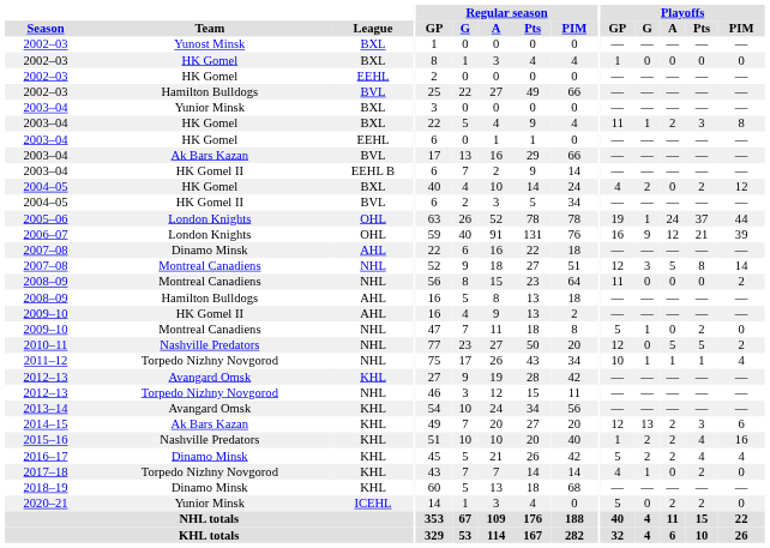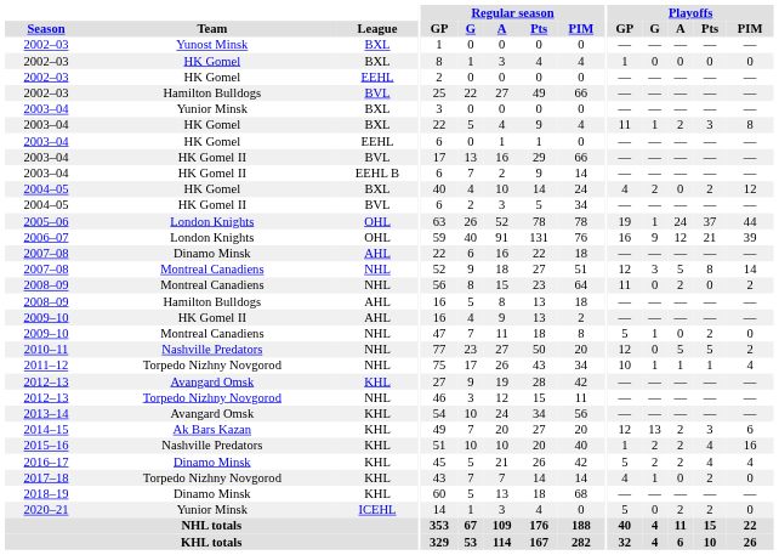2003–04 / BVL | Team: Ak Bars Kazan -> HK Gomel II
2008–09 / NHL | Playoffs / A: 0 -> 2
